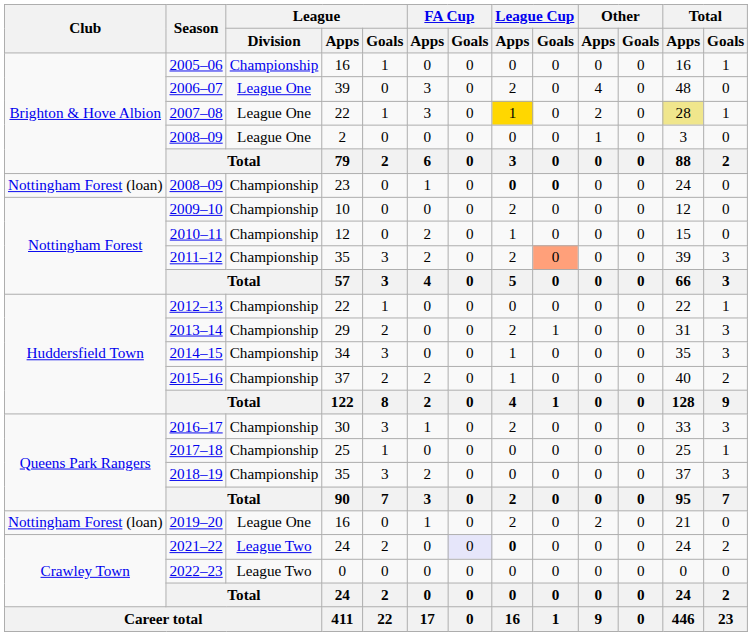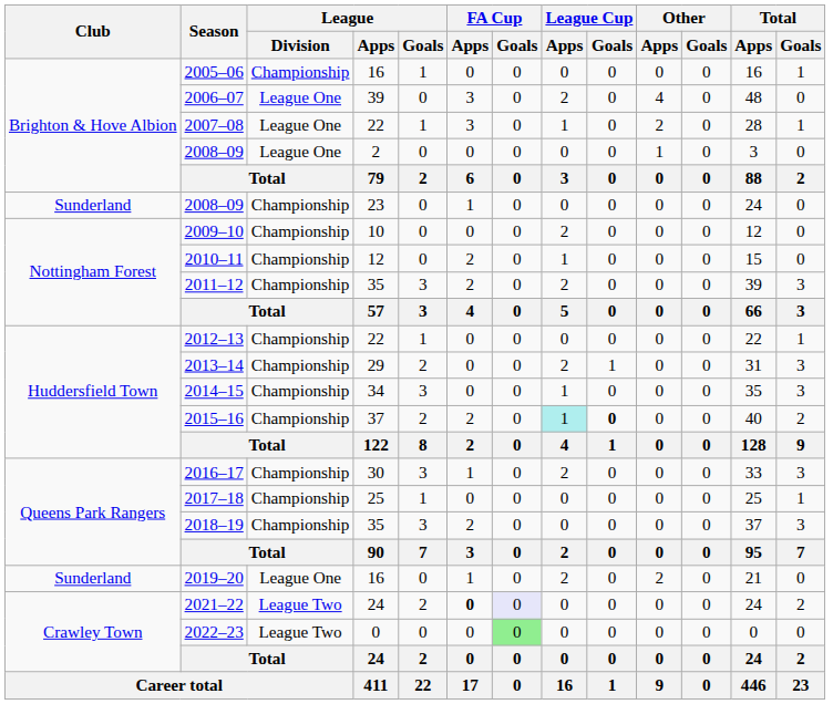2007–08 | League Cup / Apps: gold background -> no background
2007–08 | Total / Apps: khaki background -> no background
2008–09 / 23 | Club: Nottingham Forest (loan) -> Sunderland
2008–09 / 23 | League Cup / Apps: bold -> normal
2008–09 / 23 | League Cup / Goals: bold -> normal
2011–12 | League Cup / Goals: lightsalmon background -> no background
2015–16 | League Cup / Apps: no background -> paleturquoise background
2015–16 | League Cup / Goals: normal -> bold
2019–20 | Club: Nottingham Forest (loan) -> Sunderland
2021–22 | FA Cup / Apps: normal -> bold
2021–22 | League Cup / Apps: bold -> normal
2022–23 | FA Cup / Goals: no background -> lightgreen background
